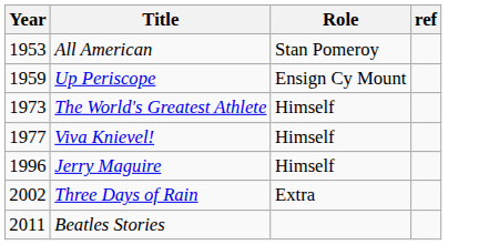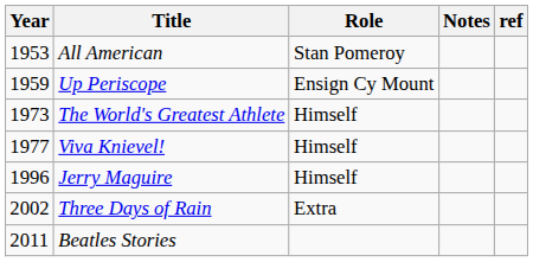+ column: Notes
